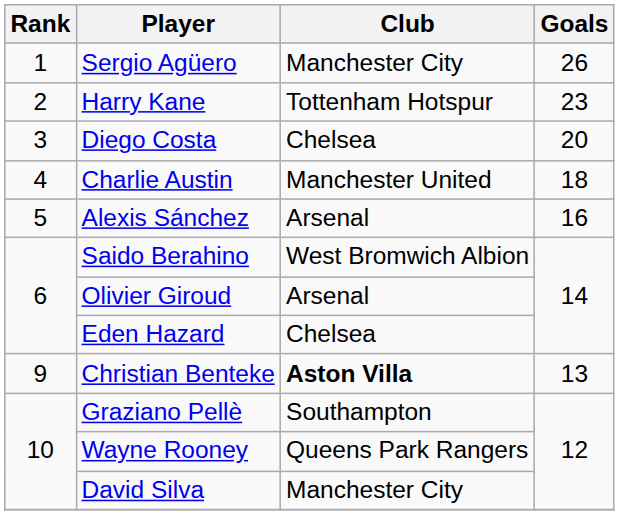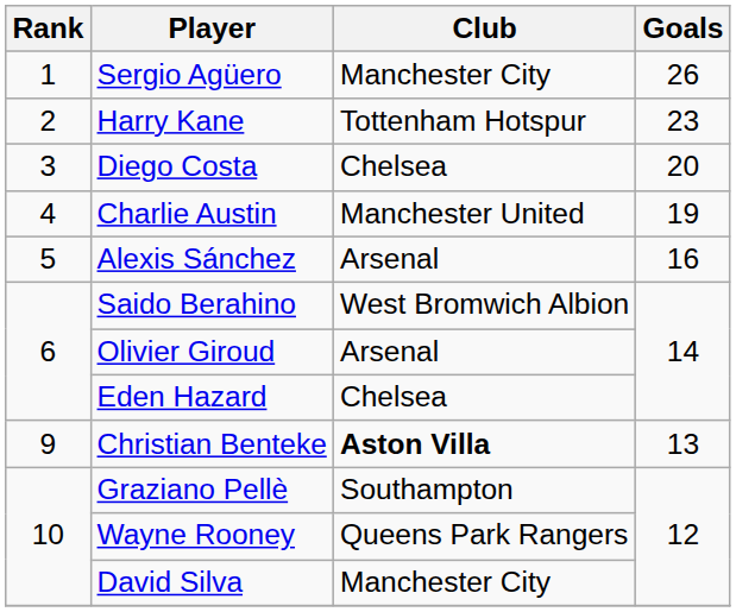Charlie Austin | Goals: 18 -> 19
